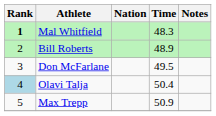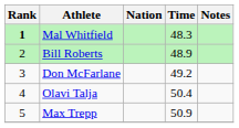Don McFarlane | Time: 49.5 -> 49.2
Olavi Talja | Rank: lightblue background -> no background
